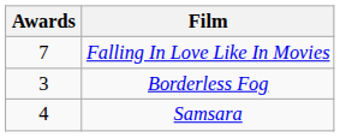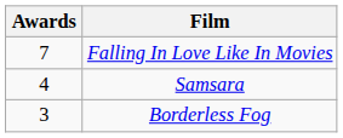rows swapped: Samsara <-> Borderless Fog
